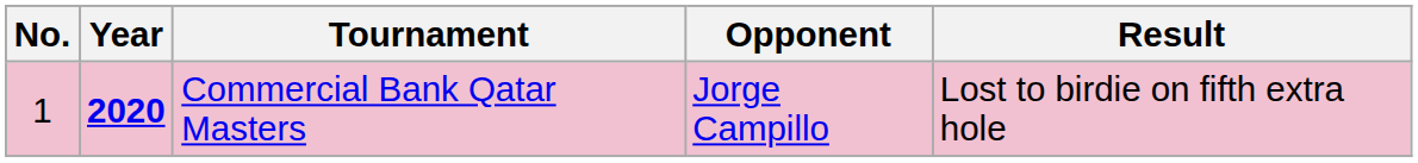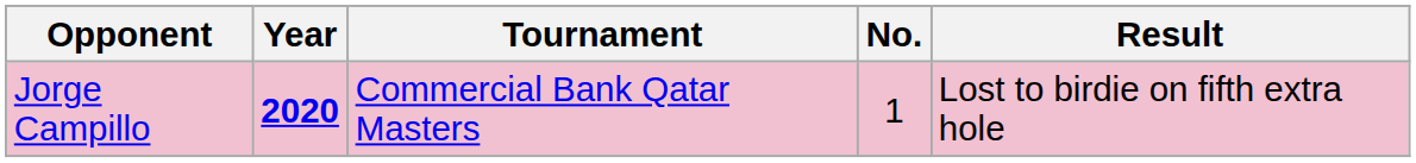columns swapped: No. <-> Opponent
